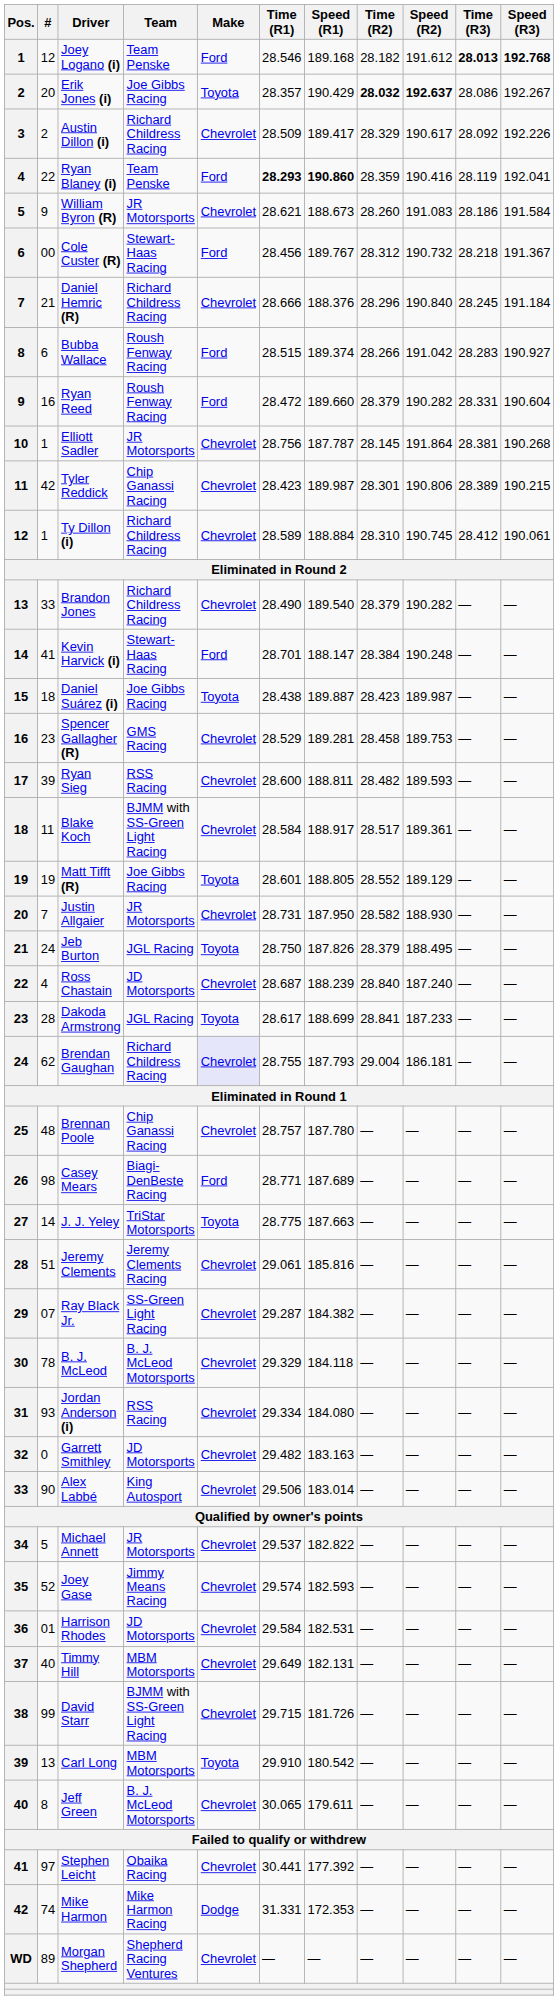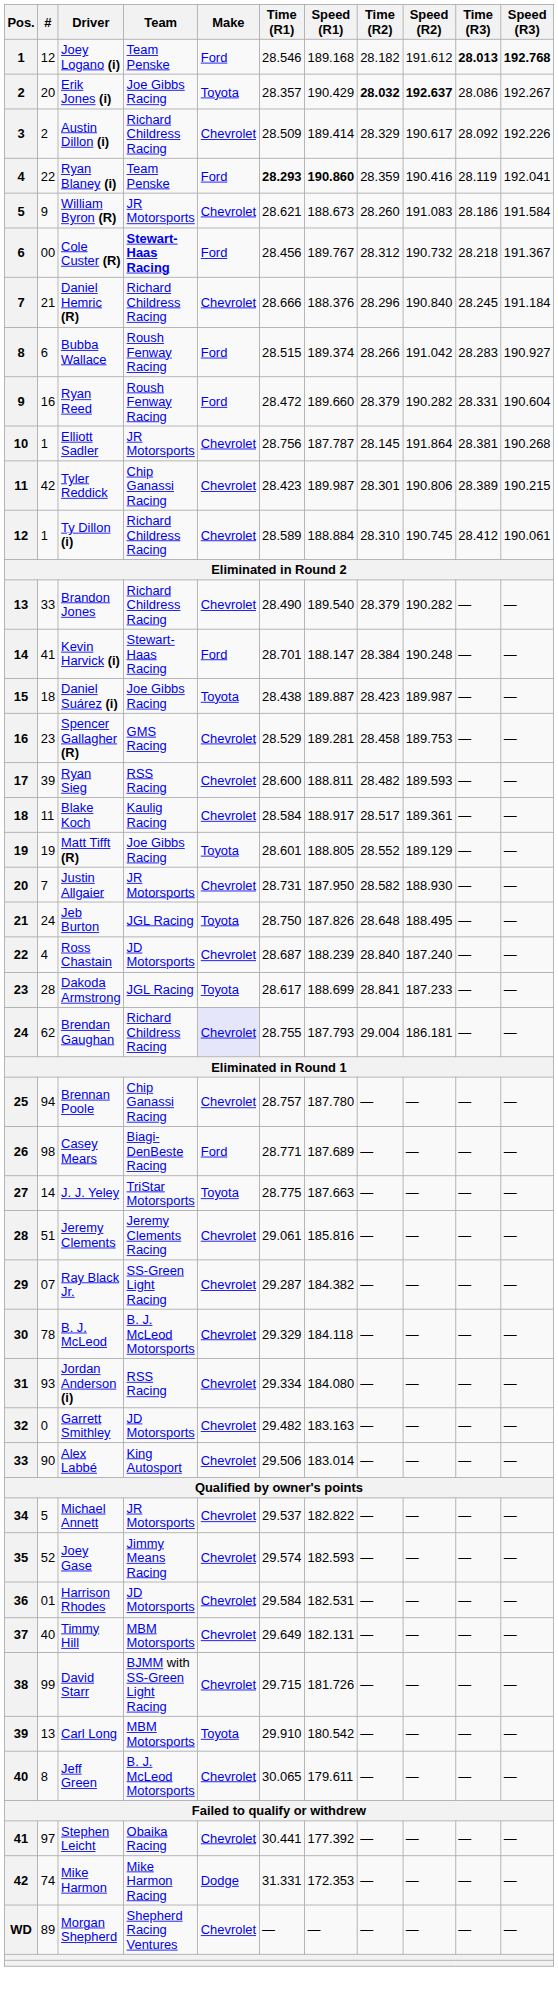Austin Dillon (i) | Speed (R1): 189.417 -> 189.414
Cole Custer (R) | Team: normal -> bold
Blake Koch | Team: BJMM with SS-Green Light Racing -> Kaulig Racing
Jeb Burton | Time (R2): 28.379 -> 28.648
Brennan Poole | #: 48 -> 94
